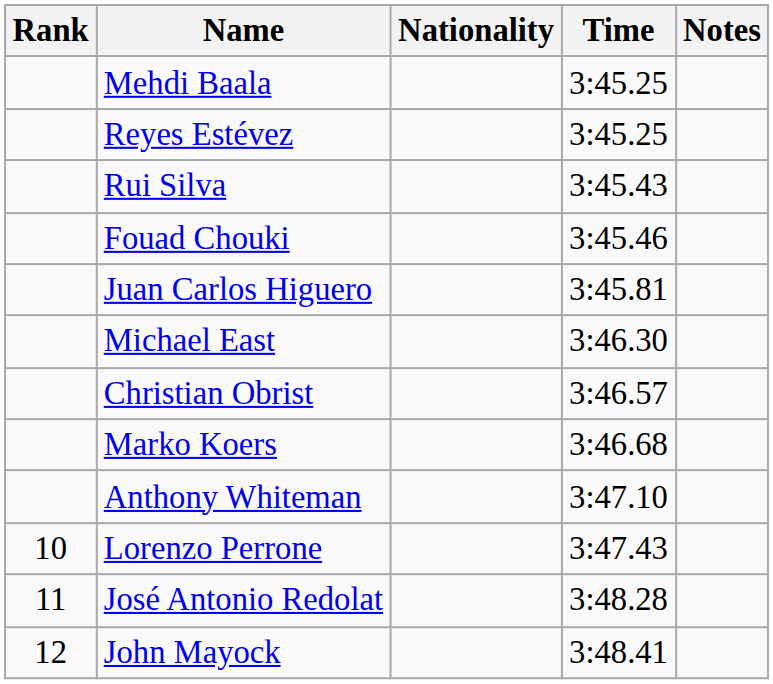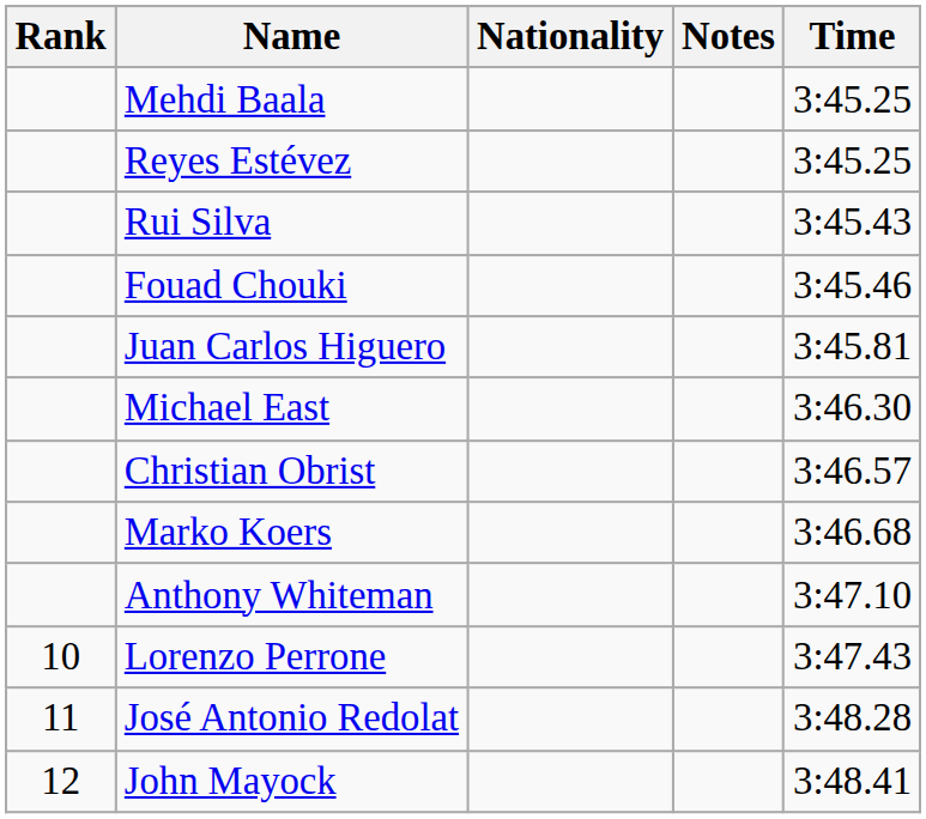columns swapped: Time <-> Notes
